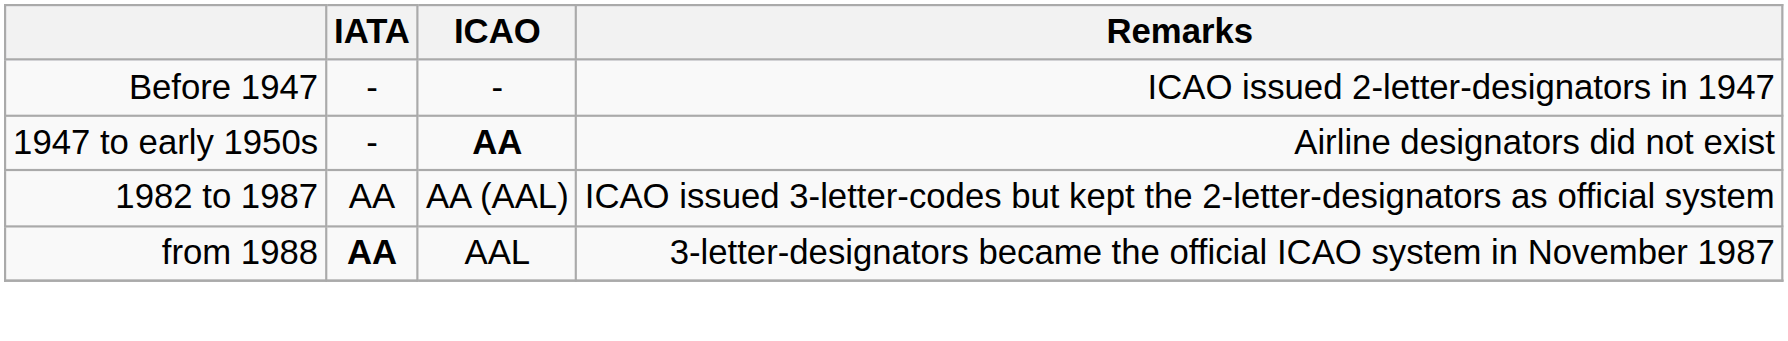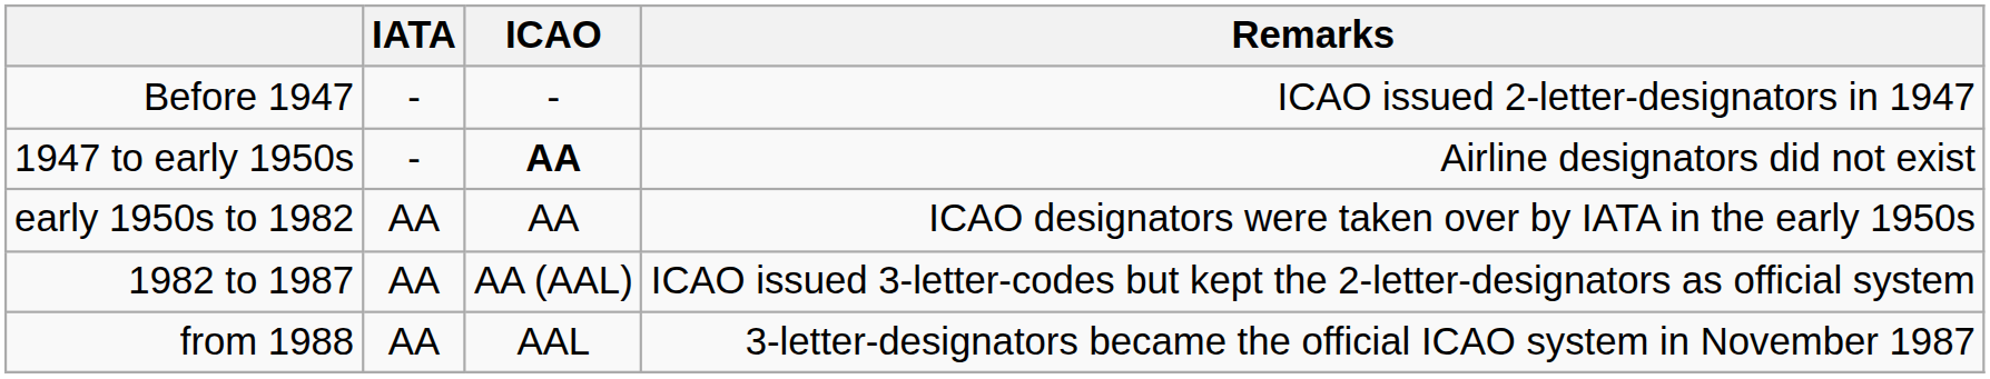+ row: early 1950s to 1982 | AA | AA | ICAO designators were taken over by IATA in the early 1950s
from 1988 | IATA: bold -> normal
